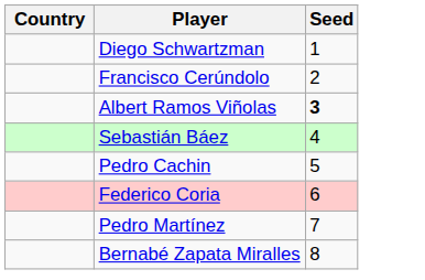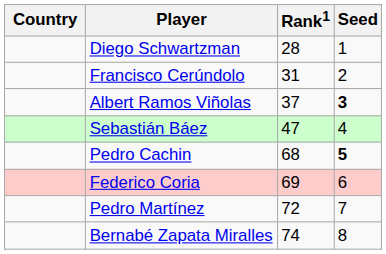+ column: Rank1 | 28 | 31 | 37 | 47 | 68 | 69 | 72 | 74
Pedro Cachin | Seed: normal -> bold
